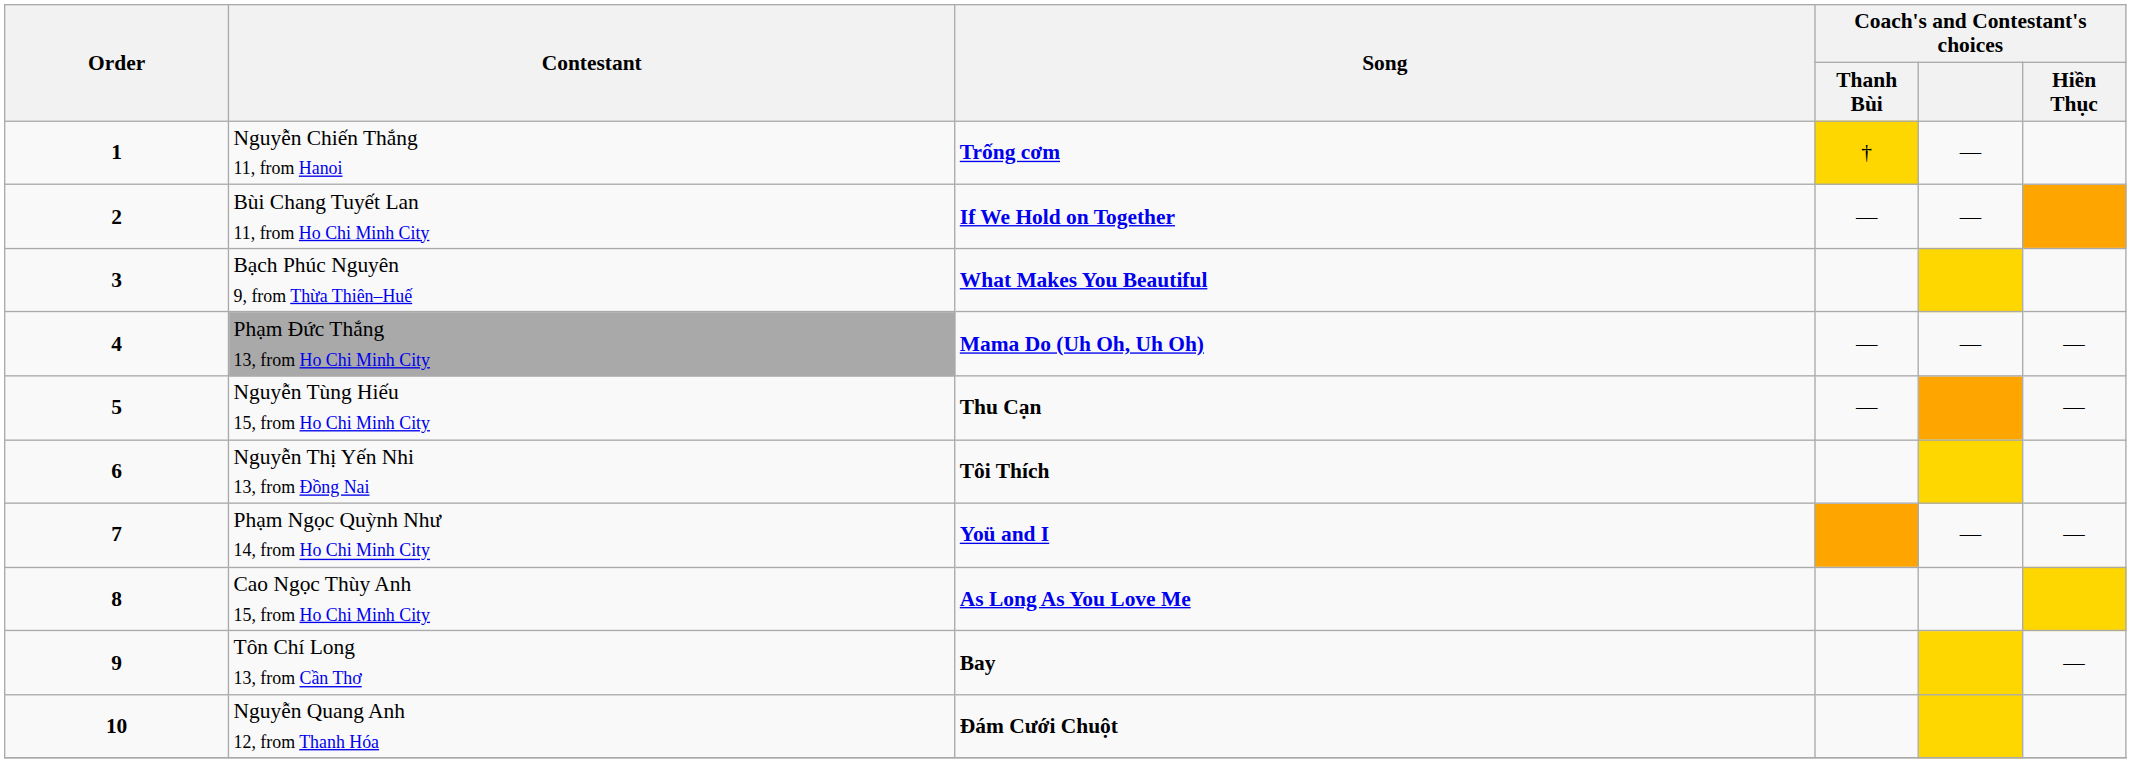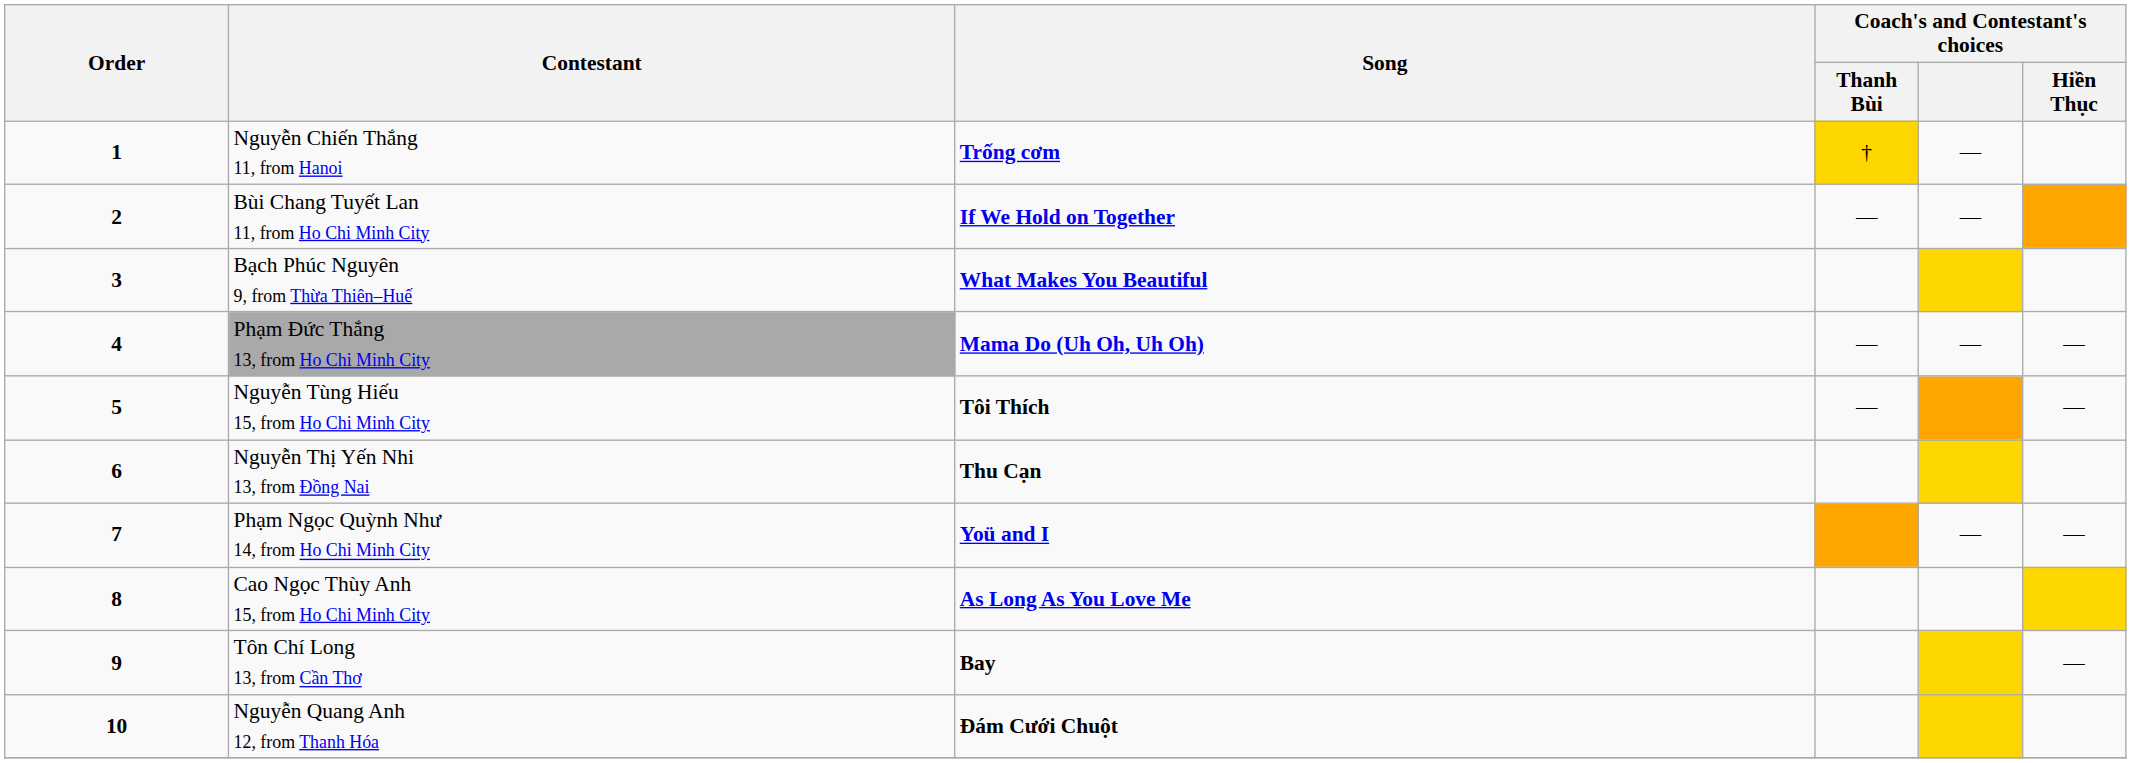Nguyễn Tùng Hiếu 15, from Ho Chi Minh City | Song: Thu Cạn -> Tôi Thích
Nguyễn Thị Yến Nhi 13, from Đồng Nai | Song: Tôi Thích -> Thu Cạn
